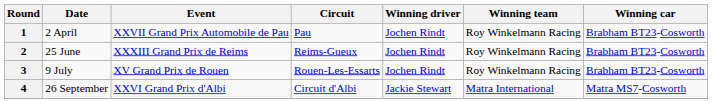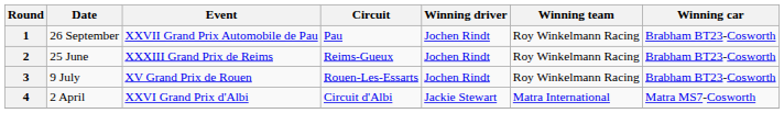1 | Date: 2 April -> 26 September
4 | Date: 26 September -> 2 April
